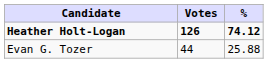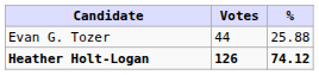rows swapped: Heather Holt-Logan <-> Evan G. Tozer
